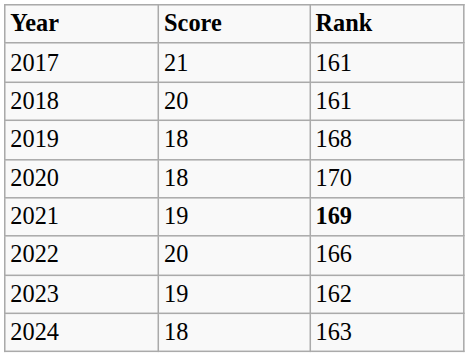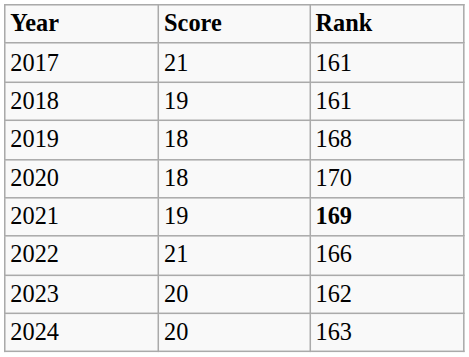2018 | column 2: 20 -> 19
2022 | column 2: 20 -> 21
2023 | column 2: 19 -> 20
2024 | column 2: 18 -> 20
